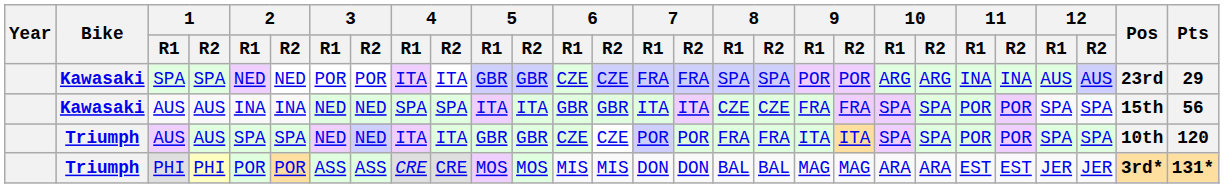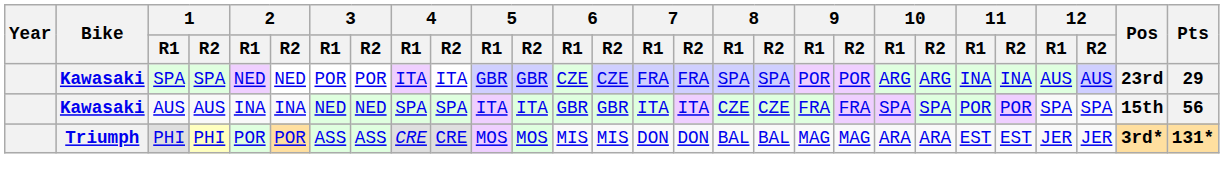- row: Triumph | AUS | AUS | SPA | SPA | NED | NED | ITA | ITA | GBR | GBR | CZE | CZE | POR | POR | FRA | FRA | ITA | ITA | SPA | SPA | POR | POR | SPA | SPA | 10th | 120
